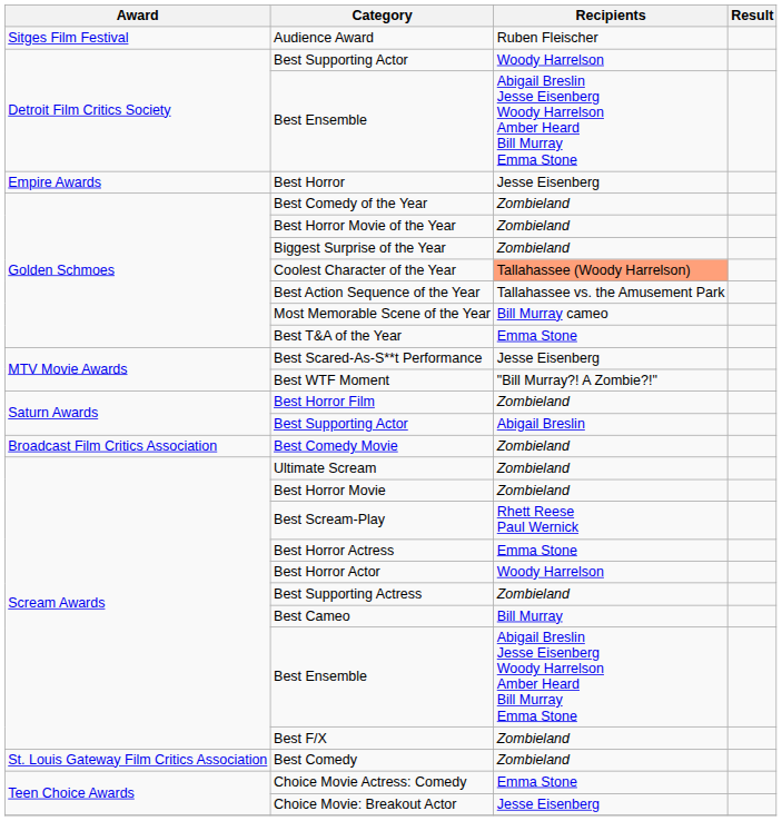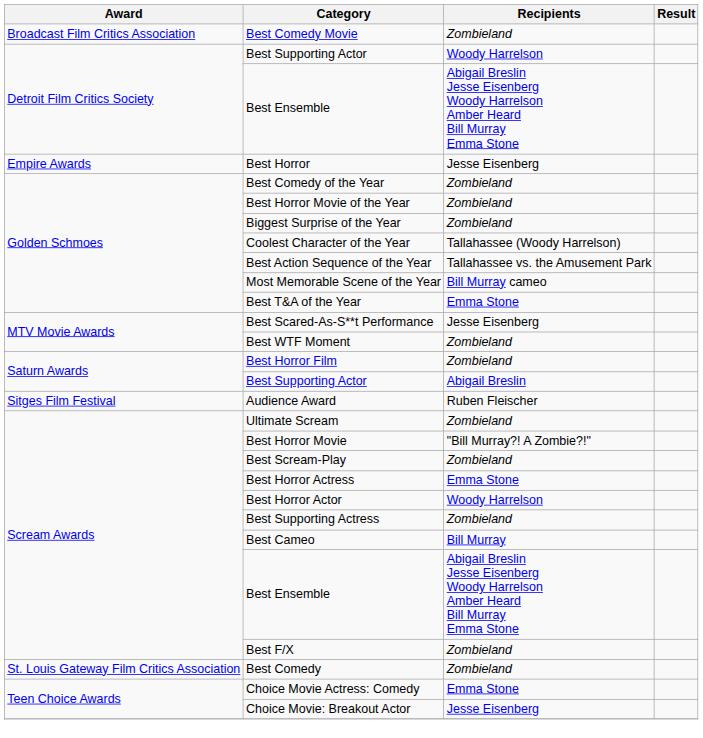rows swapped: Best Comedy Movie <-> Audience Award
Coolest Character of the Year | Recipients: lightsalmon background -> no background
Best WTF Moment | Recipients: "Bill Murray?! A Zombie?!" -> Zombieland
Best Horror Movie | Recipients: Zombieland -> "Bill Murray?! A Zombie?!"
Best Scream-Play | Recipients: Rhett Reese Paul Wernick -> Zombieland
